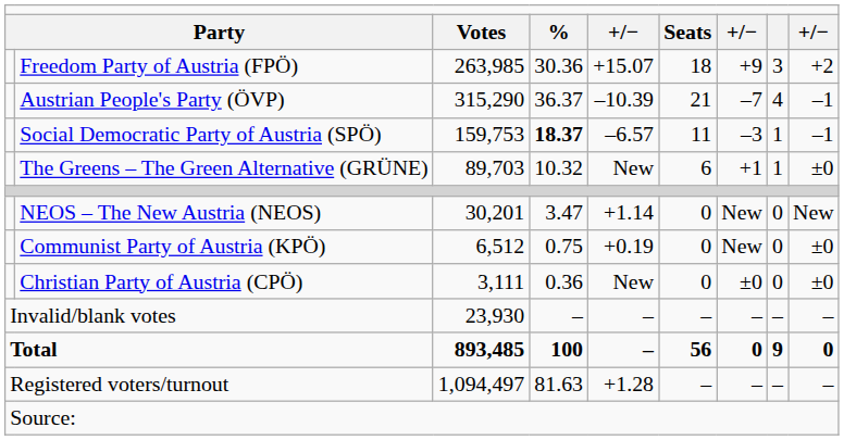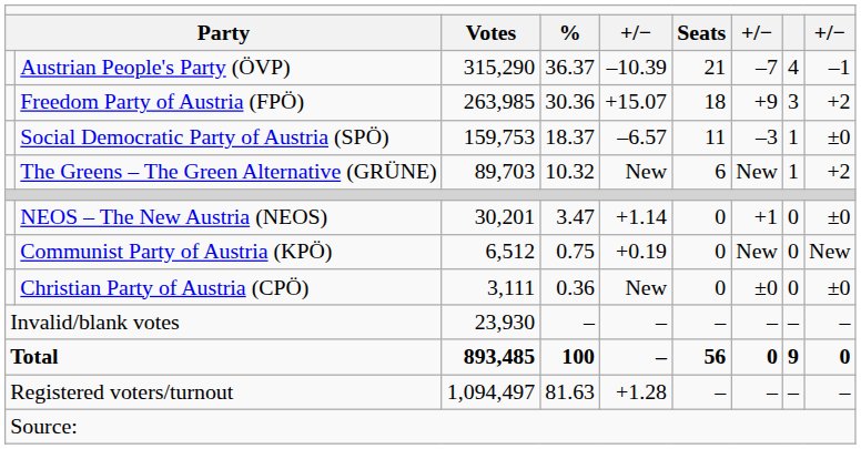rows swapped: Austrian People's Party (ÖVP) <-> Freedom Party of Austria (FPÖ)
Social Democratic Party of Austria (SPÖ) | column 4: bold -> normal
Social Democratic Party of Austria (SPÖ) | column 9: –1 -> ±0
The Greens – The Green Alternative (GRÜNE) | column 7: +1 -> New
The Greens – The Green Alternative (GRÜNE) | column 9: ±0 -> +2
NEOS – The New Austria (NEOS) | column 7: New -> +1
NEOS – The New Austria (NEOS) | column 9: New -> ±0
Communist Party of Austria (KPÖ) | column 9: ±0 -> New
